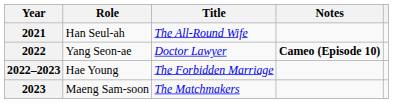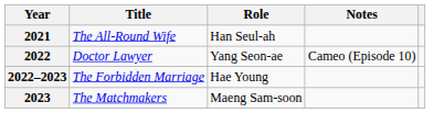columns swapped: Title <-> Role
2022 | Notes: bold -> normal
